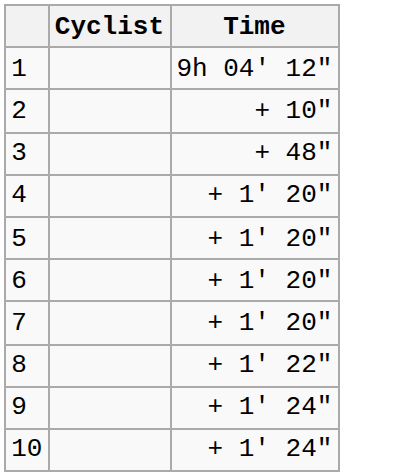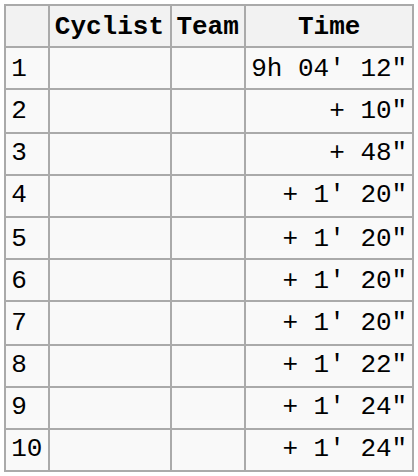+ column: Team
